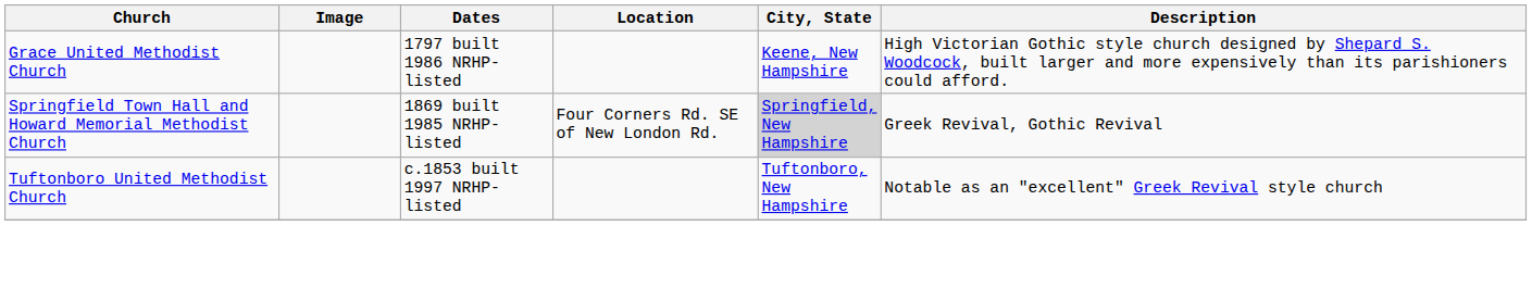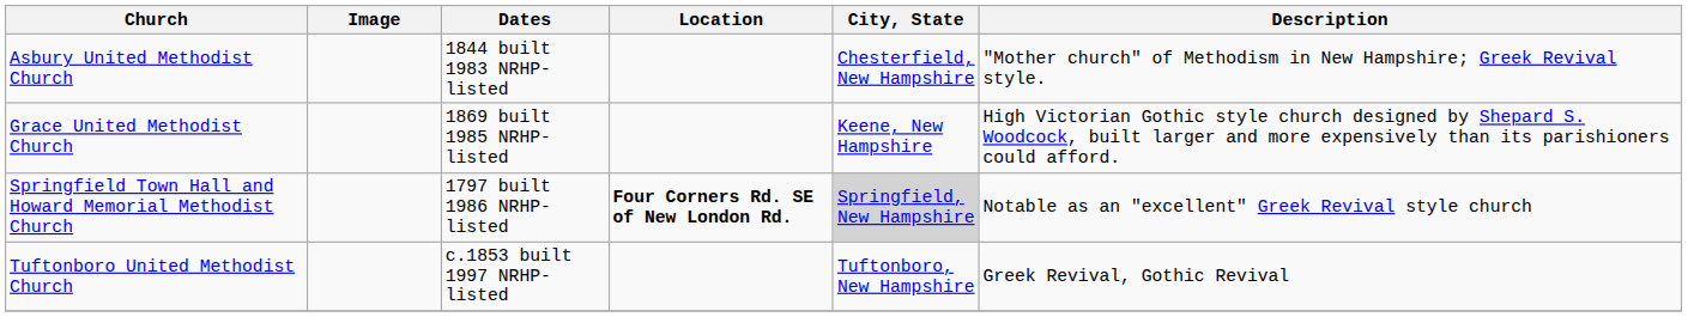+ row: Asbury United Methodist Church | 1844 built 1983 NRHP-listed | Chesterfield, New Hampshire | "Mother church" of Methodism in New Hampshire; Greek Revival style.
Grace United Methodist Church | Dates: 1797 built 1986 NRHP-listed -> 1869 built 1985 NRHP-listed
Springfield Town Hall and Howard Memorial Methodist Church | Dates: 1869 built 1985 NRHP-listed -> 1797 built 1986 NRHP-listed
Springfield Town Hall and Howard Memorial Methodist Church | Location: normal -> bold
Springfield Town Hall and Howard Memorial Methodist Church | Description: Greek Revival, Gothic Revival -> Notable as an "excellent" Greek Revival style church
Tuftonboro United Methodist Church | Description: Notable as an "excellent" Greek Revival style church -> Greek Revival, Gothic Revival
